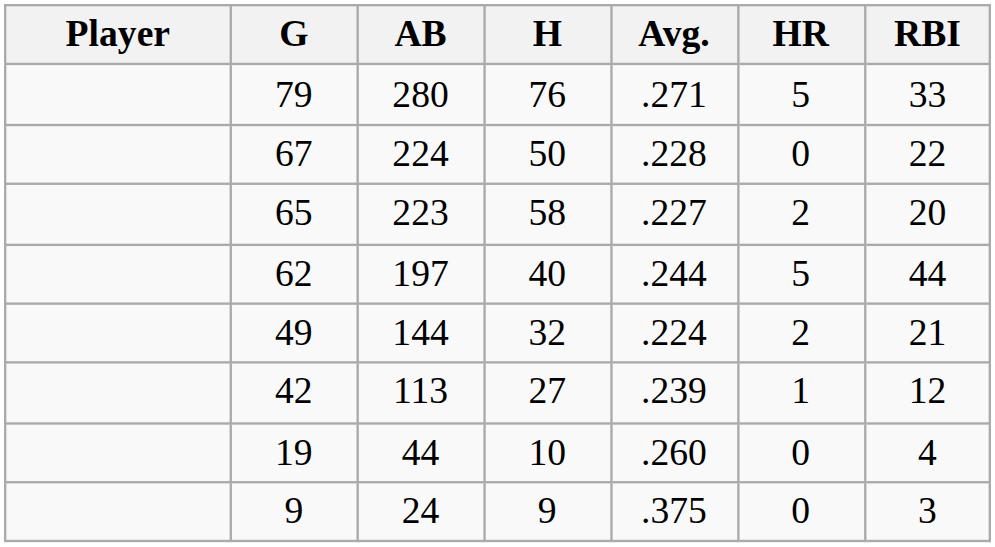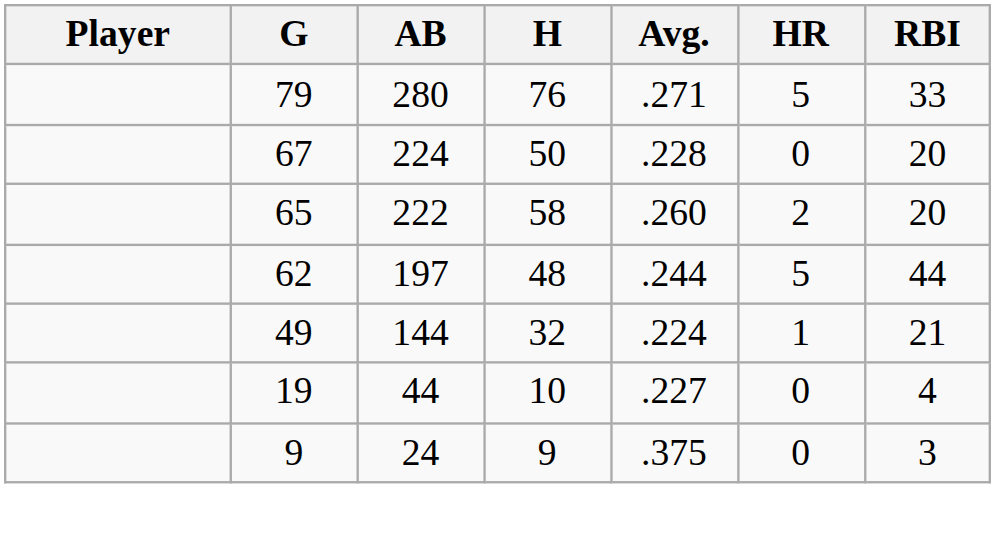67 | RBI: 22 -> 20
65 | AB: 223 -> 222
65 | Avg.: .227 -> .260
62 | H: 40 -> 48
49 | HR: 2 -> 1
- row: 42 | 113 | 27 | .239 | 1 | 12
19 | Avg.: .260 -> .227
